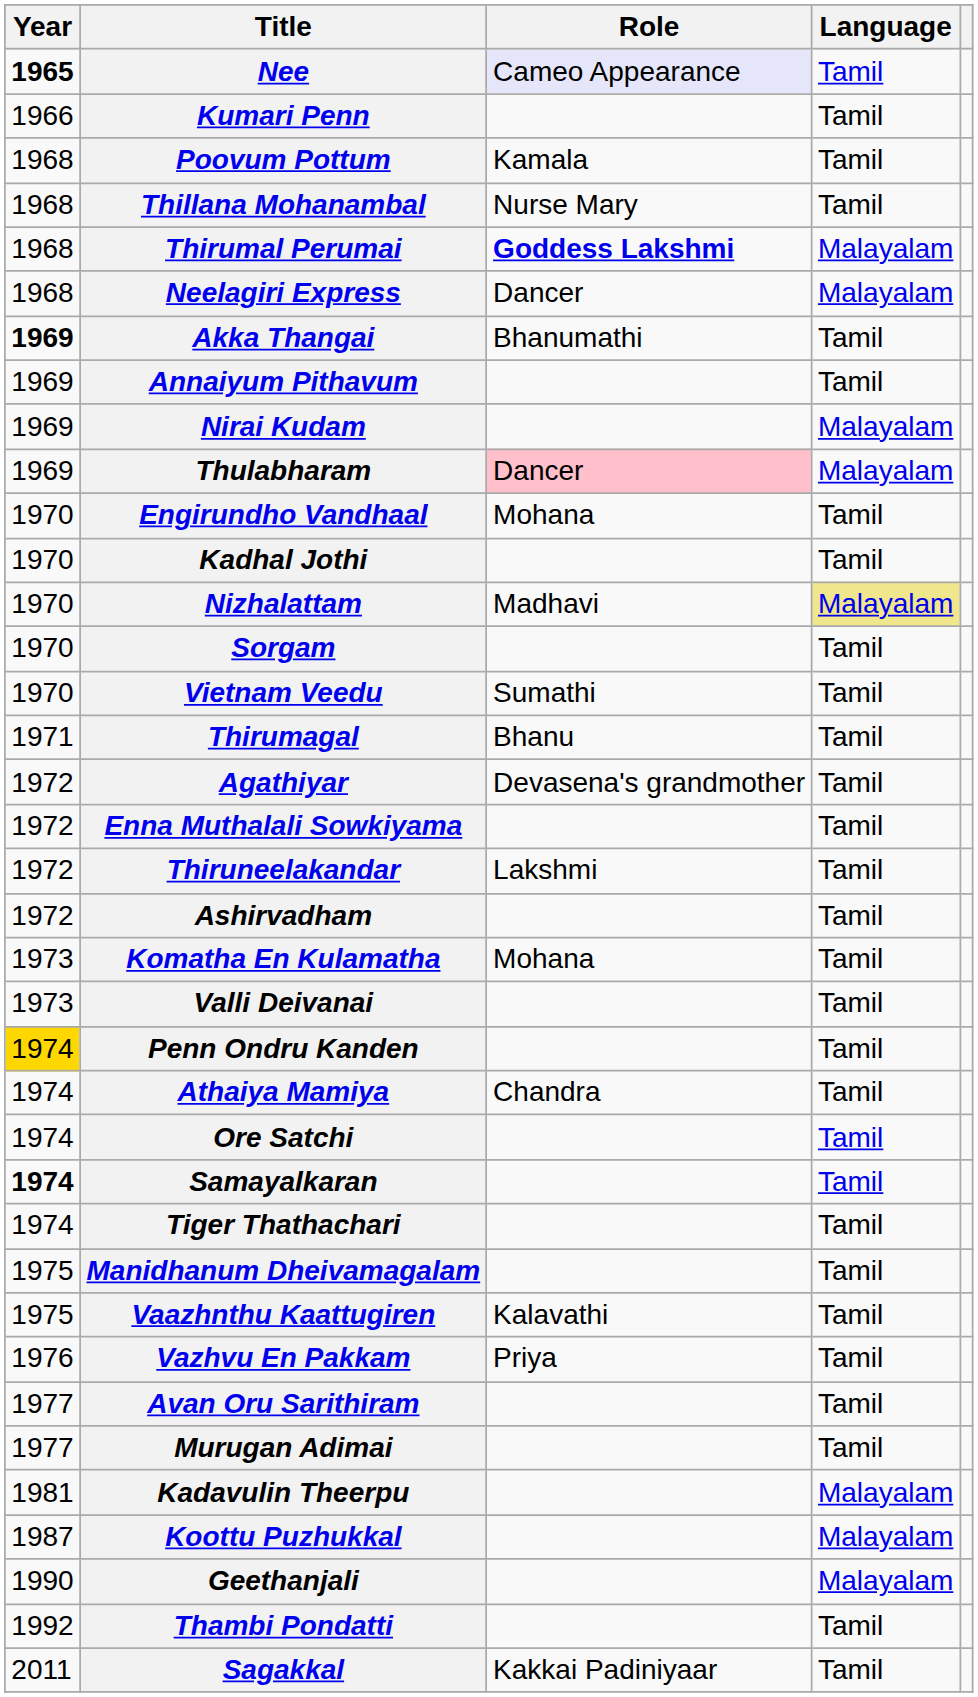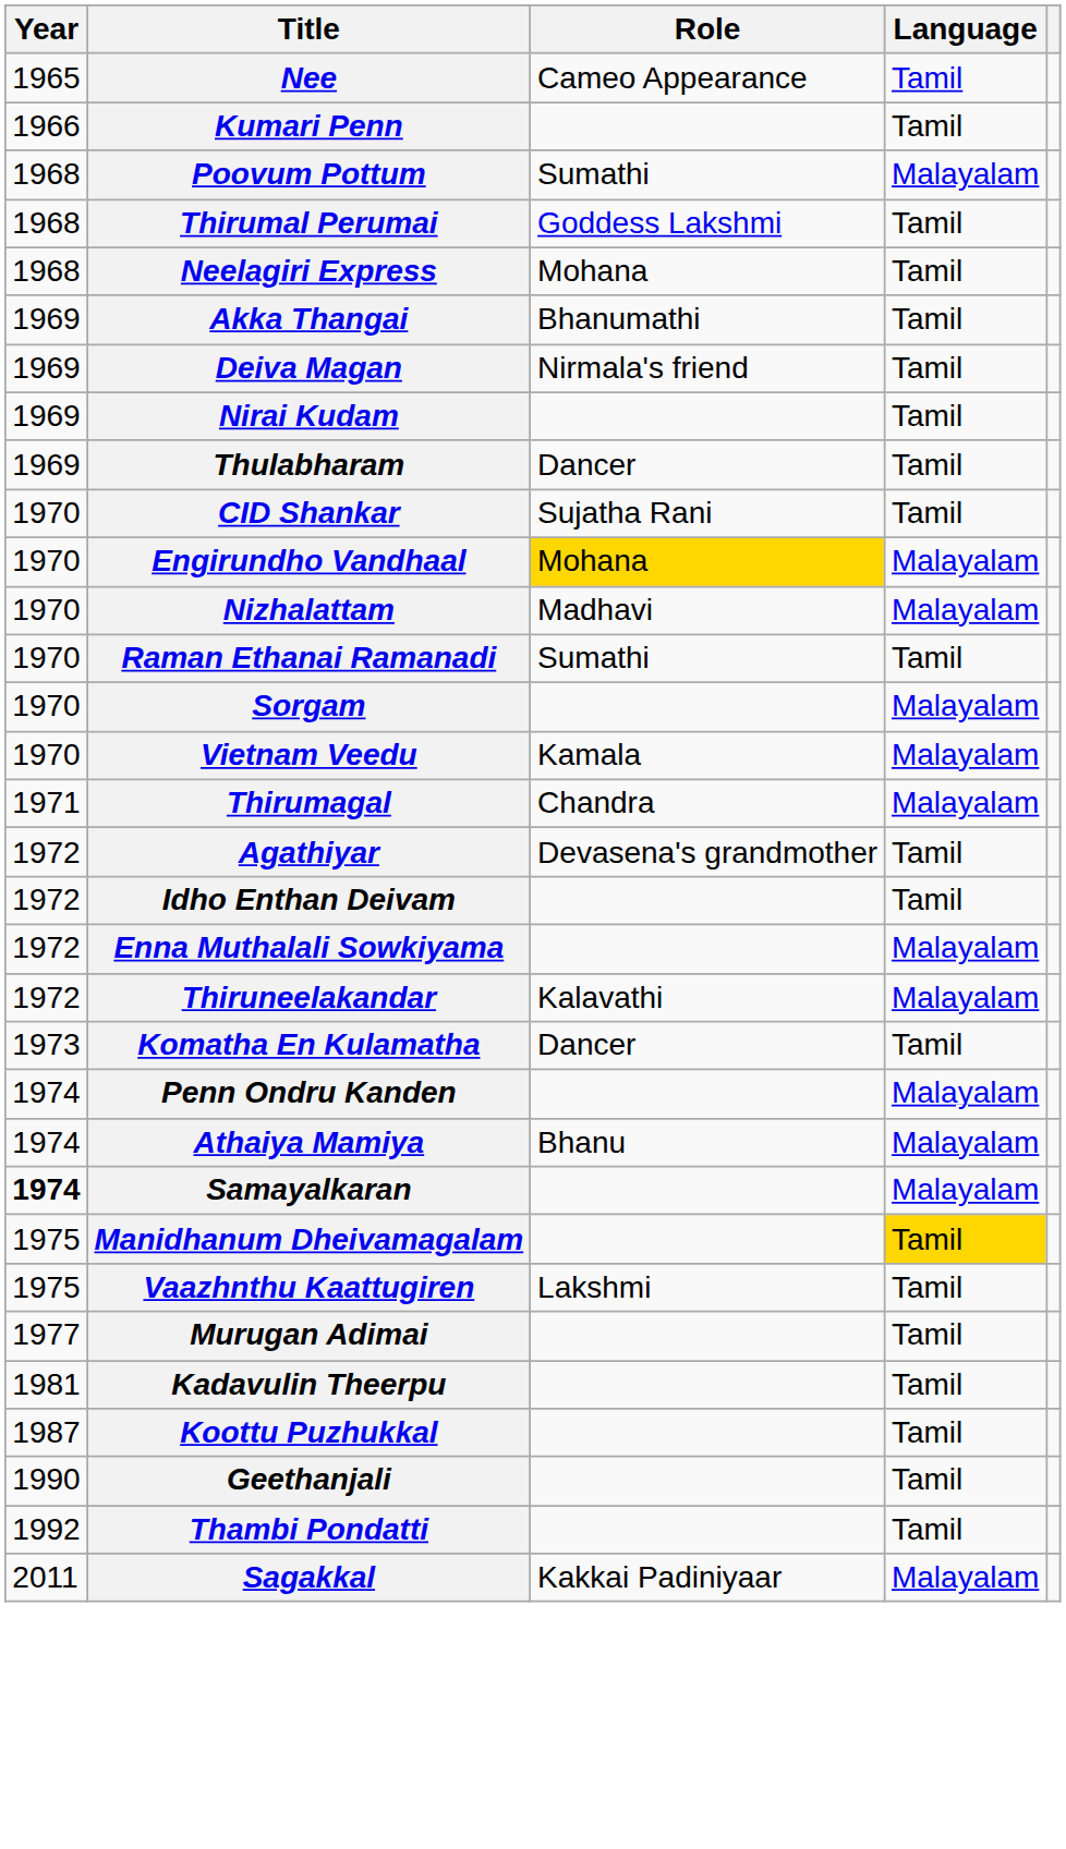Nee | Year: bold -> normal
Nee | Role: lavender background -> no background
Poovum Pottum | Role: Kamala -> Sumathi
Poovum Pottum | Language: Tamil -> Malayalam
- row: 1968 | Thillana Mohanambal | Nurse Mary | Tamil
Thirumal Perumai | Role: bold -> normal
Thirumal Perumai | Language: Malayalam -> Tamil
Neelagiri Express | Role: Dancer -> Mohana
Neelagiri Express | Language: Malayalam -> Tamil
Akka Thangai | Year: bold -> normal
- row: 1969 | Annaiyum Pithavum | Tamil
+ row: 1969 | Deiva Magan | Nirmala's friend | Tamil
Nirai Kudam | Language: Malayalam -> Tamil
Thulabharam | Role: pink background -> no background
Thulabharam | Language: Malayalam -> Tamil
+ row: 1970 | CID Shankar | Sujatha Rani | Tamil
Engirundho Vandhaal | Role: no background -> gold background
Engirundho Vandhaal | Language: Tamil -> Malayalam
- row: 1970 | Kadhal Jothi | Tamil
Nizhalattam | Language: khaki background -> no background
+ row: 1970 | Raman Ethanai Ramanadi | Sumathi | Tamil
Sorgam | Language: Tamil -> Malayalam
Vietnam Veedu | Role: Sumathi -> Kamala
Vietnam Veedu | Language: Tamil -> Malayalam
Thirumagal | Role: Bhanu -> Chandra
Thirumagal | Language: Tamil -> Malayalam
+ row: 1972 | Idho Enthan Deivam | Tamil
Enna Muthalali Sowkiyama | Language: Tamil -> Malayalam
Thiruneelakandar | Role: Lakshmi -> Kalavathi
Thiruneelakandar | Language: Tamil -> Malayalam
- row: 1972 | Ashirvadham | Tamil
Komatha En Kulamatha | Role: Mohana -> Dancer
- row: 1973 | Valli Deivanai | Tamil
Penn Ondru Kanden | Year: gold background -> no background
Penn Ondru Kanden | Language: Tamil -> Malayalam
Athaiya Mamiya | Role: Chandra -> Bhanu
Athaiya Mamiya | Language: Tamil -> Malayalam
- row: 1974 | Ore Satchi | Tamil
Samayalkaran | Language: Tamil -> Malayalam
- row: 1974 | Tiger Thathachari | Tamil
Manidhanum Dheivamagalam | Language: no background -> gold background
Vaazhnthu Kaattugiren | Role: Kalavathi -> Lakshmi
- row: 1976 | Vazhvu En Pakkam | Priya | Tamil
- row: 1977 | Avan Oru Sarithiram | Tamil
Kadavulin Theerpu | Language: Malayalam -> Tamil
Koottu Puzhukkal | Language: Malayalam -> Tamil
Geethanjali | Language: Malayalam -> Tamil
Sagakkal | Language: Tamil -> Malayalam
